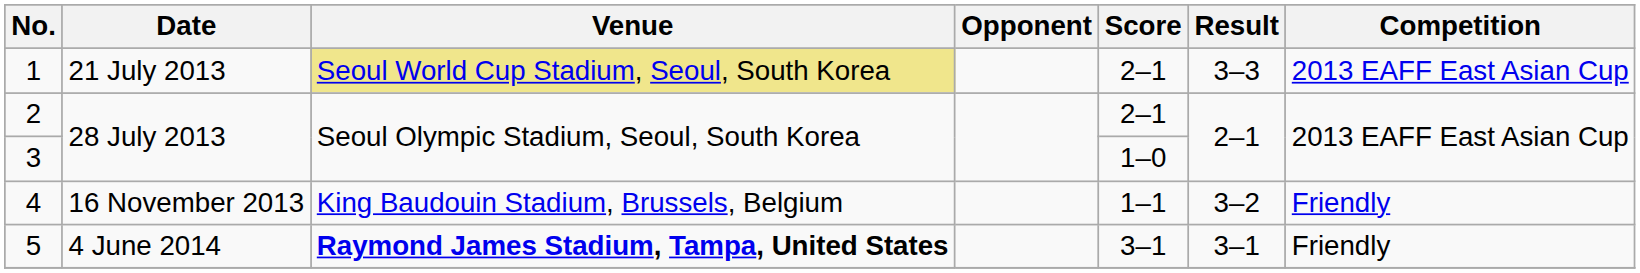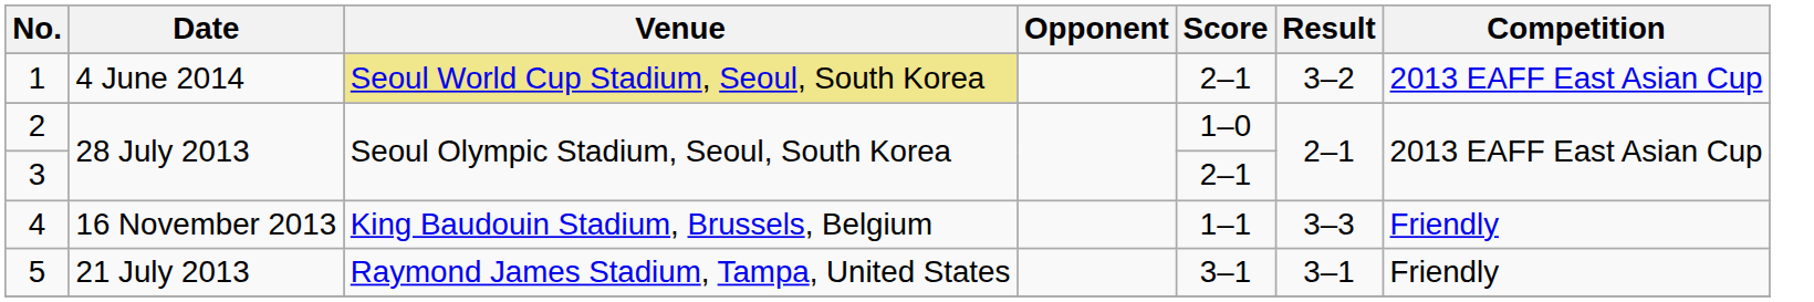1 | Date: 21 July 2013 -> 4 June 2014
1 | Result: 3–3 -> 3–2
2 | Score: 2–1 -> 1–0
3 | Score: 1–0 -> 2–1
4 | Result: 3–2 -> 3–3
5 | Date: 4 June 2014 -> 21 July 2013
5 | Venue: bold -> normal
